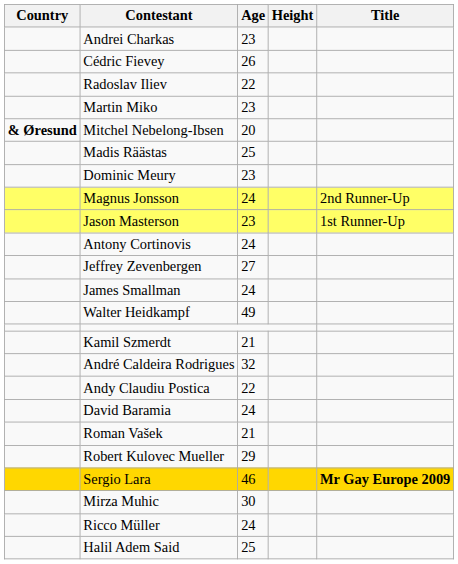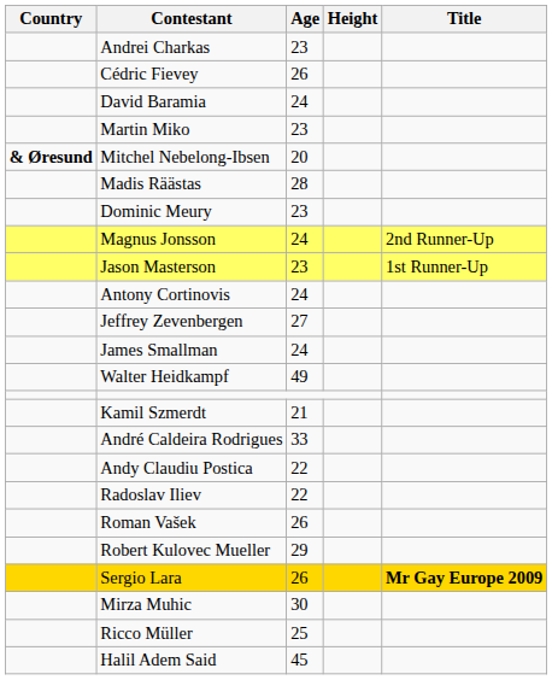rows swapped: Radoslav Iliev <-> David Baramia
Madis Räästas | Age: 25 -> 28
André Caldeira Rodrigues | Age: 32 -> 33
Roman Vašek | Age: 21 -> 26
Sergio Lara | Age: 46 -> 26
Ricco Müller | Age: 24 -> 25
Halil Adem Said | Age: 25 -> 45
